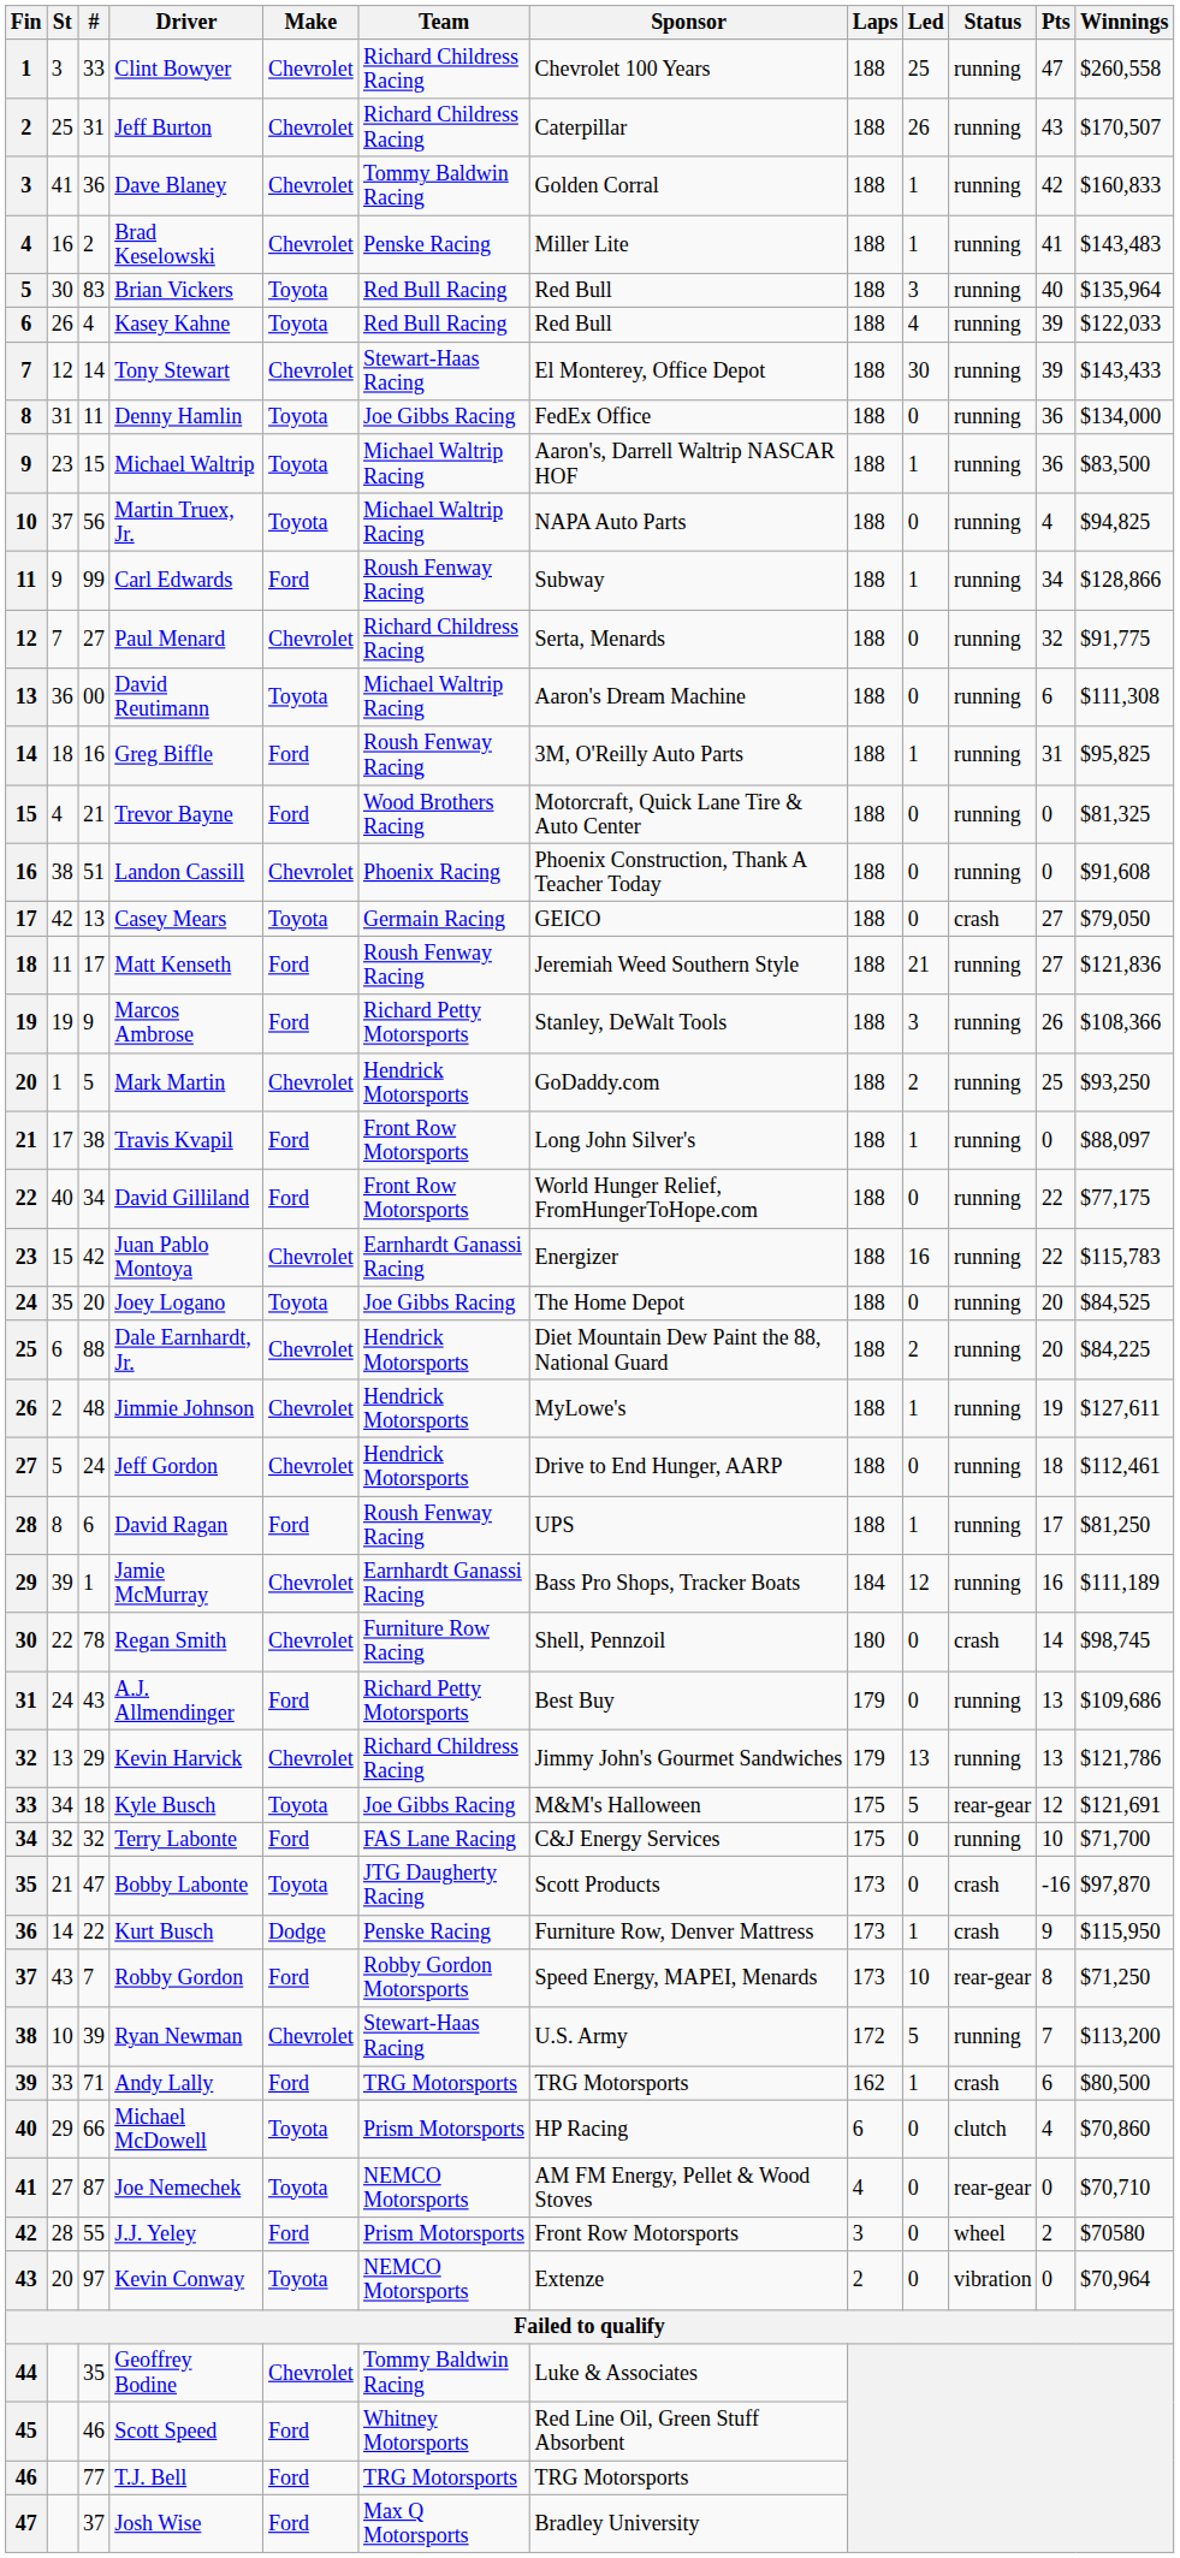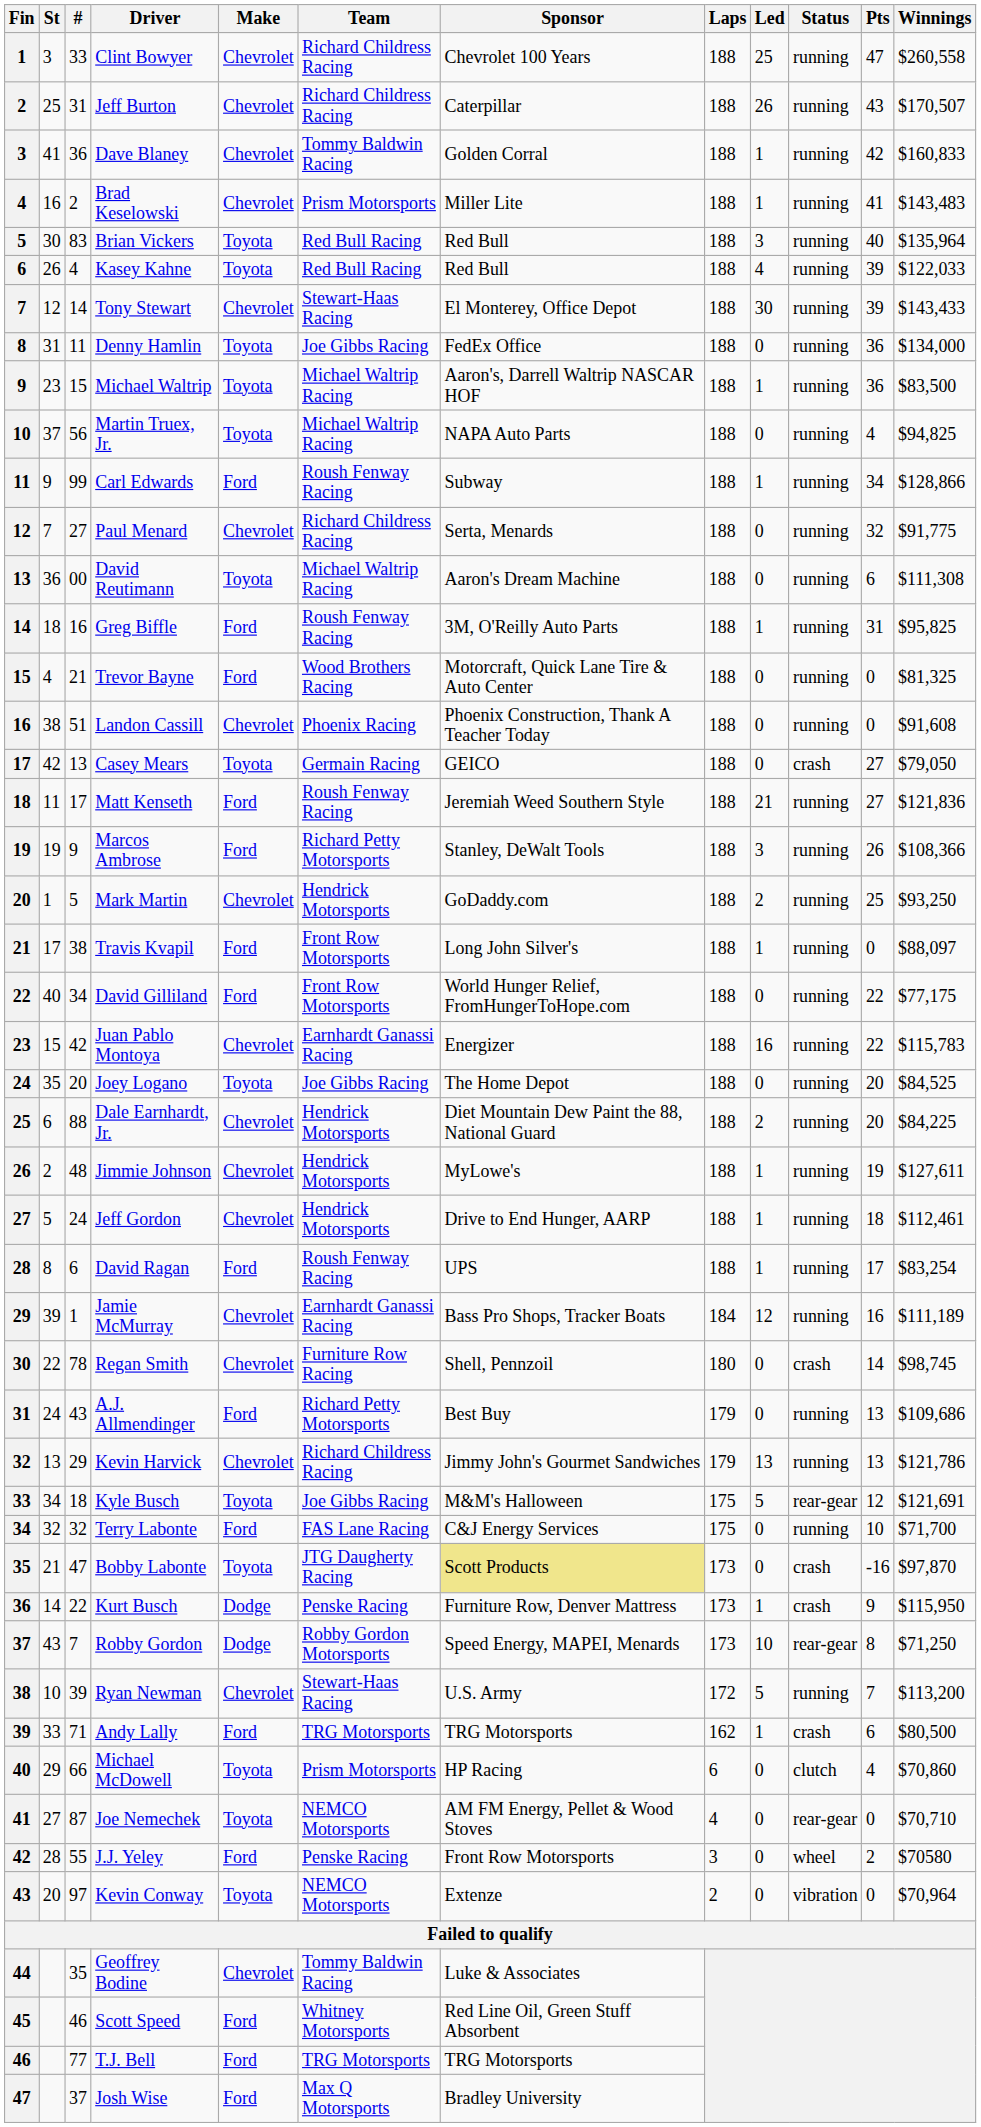Brad Keselowski | Team: Penske Racing -> Prism Motorsports
Jeff Gordon | Led: 0 -> 1
David Ragan | Winnings: $81,250 -> $83,254
Bobby Labonte | Sponsor: no background -> khaki background
Robby Gordon | Make: Ford -> Dodge
J.J. Yeley | Team: Prism Motorsports -> Penske Racing
